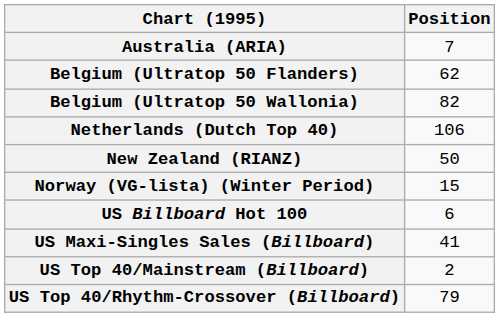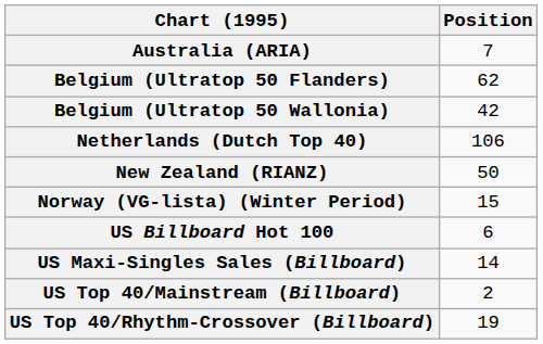Belgium (Ultratop 50 Wallonia) | Position: 82 -> 42
US Maxi-Singles Sales (Billboard) | Position: 41 -> 14
US Top 40/Rhythm-Crossover (Billboard) | Position: 79 -> 19
